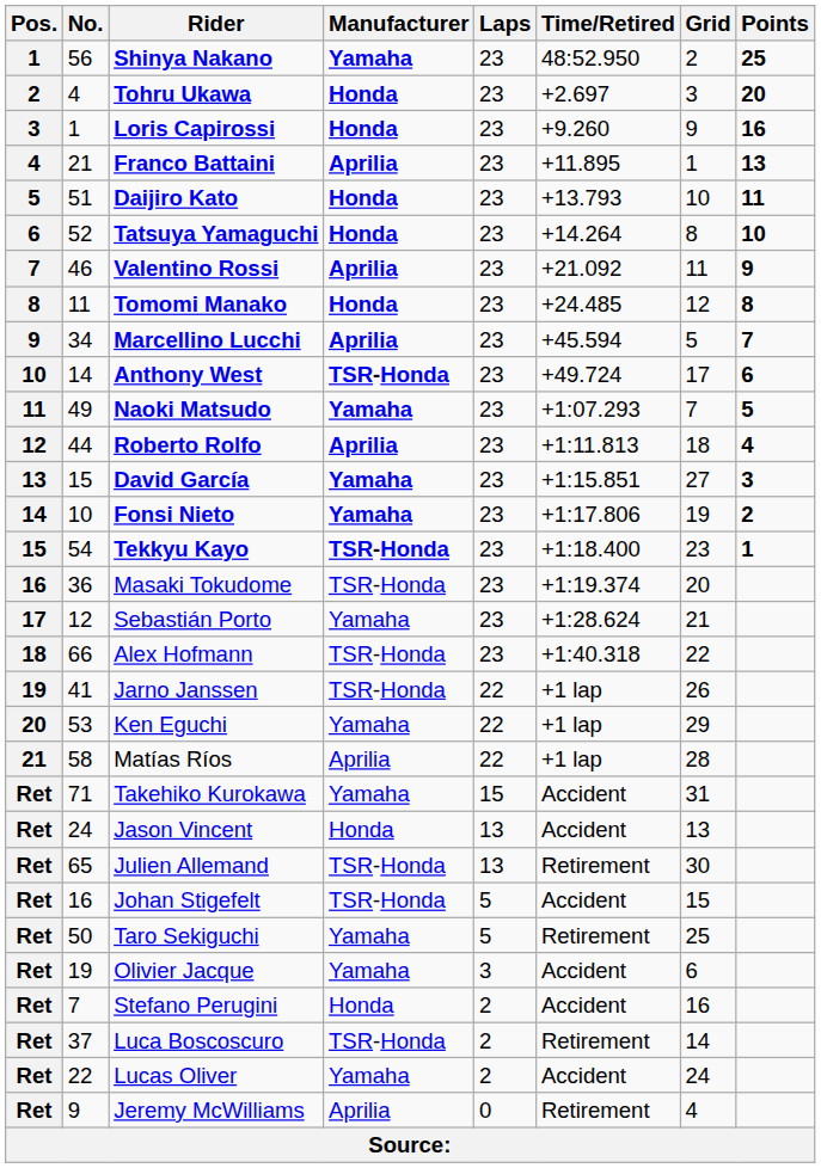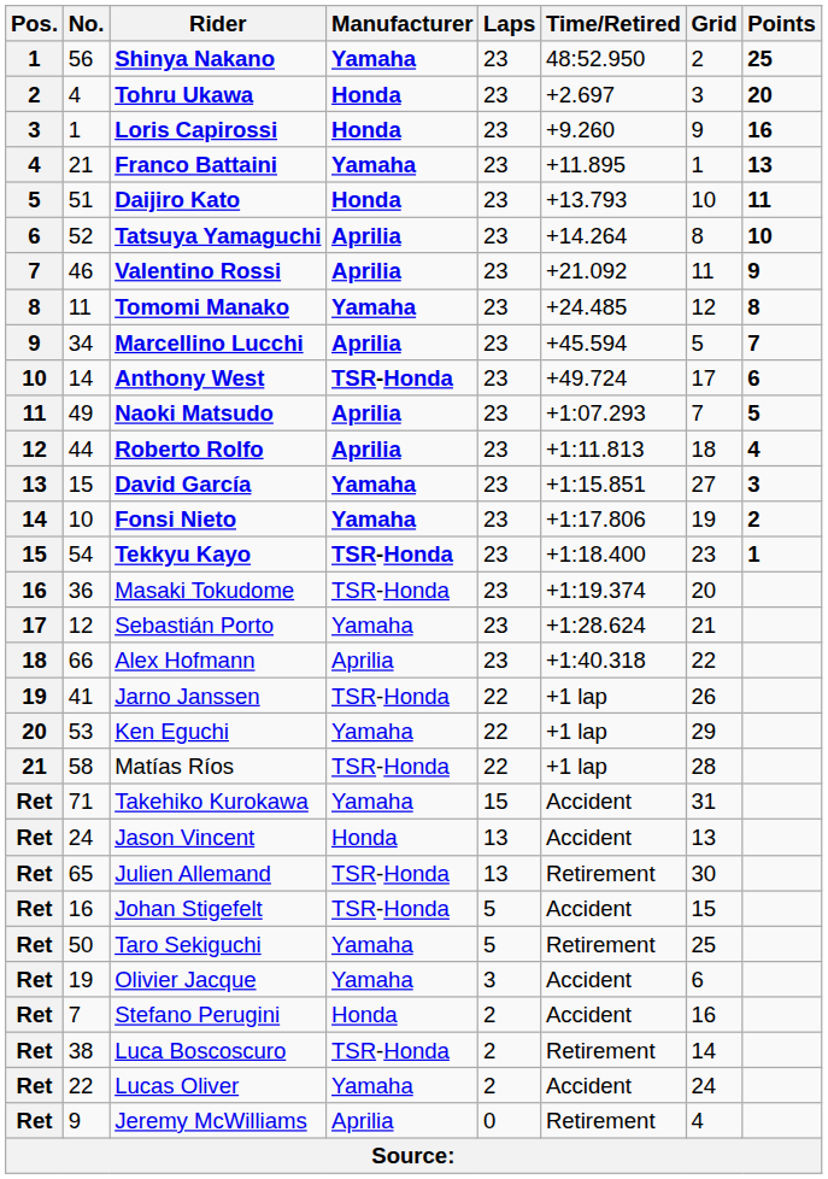Franco Battaini | Manufacturer: Aprilia -> Yamaha
Tatsuya Yamaguchi | Manufacturer: Honda -> Aprilia
Tomomi Manako | Manufacturer: Honda -> Yamaha
Naoki Matsudo | Manufacturer: Yamaha -> Aprilia
Alex Hofmann | Manufacturer: TSR-Honda -> Aprilia
Matías Ríos | Manufacturer: Aprilia -> TSR-Honda
Luca Boscoscuro | No.: 37 -> 38
